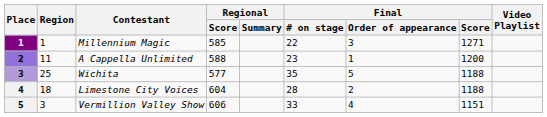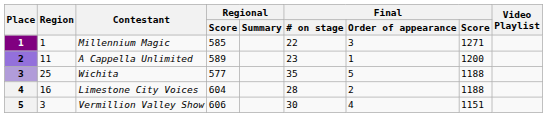A Cappella Unlimited | Regional / Score: 588 -> 589
Limestone City Voices | Region: 18 -> 16
Vermillion Valley Show | Final / # on stage: 33 -> 30
